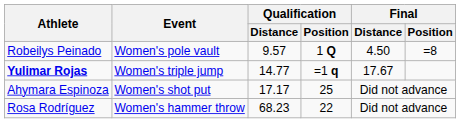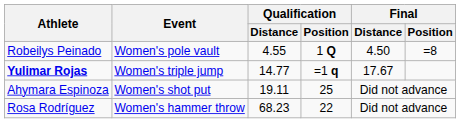Robeilys Peinado | Qualification / Distance: 9.57 -> 4.55
Ahymara Espinoza | Qualification / Distance: 17.17 -> 19.11
